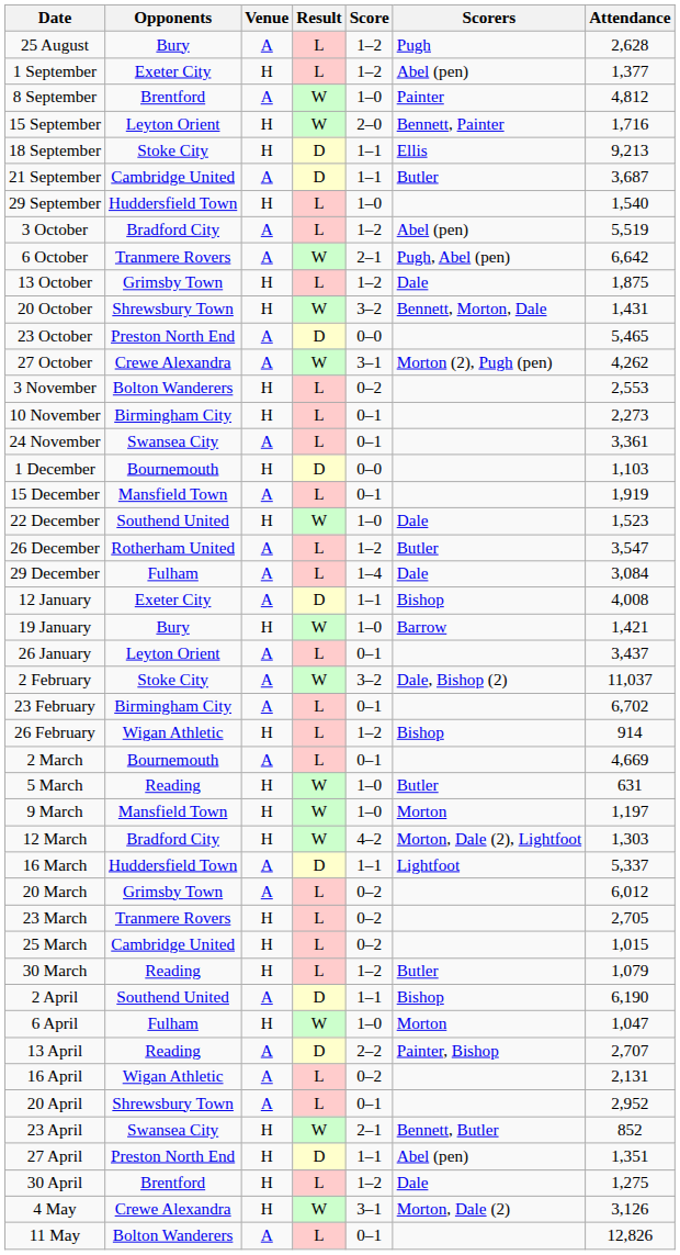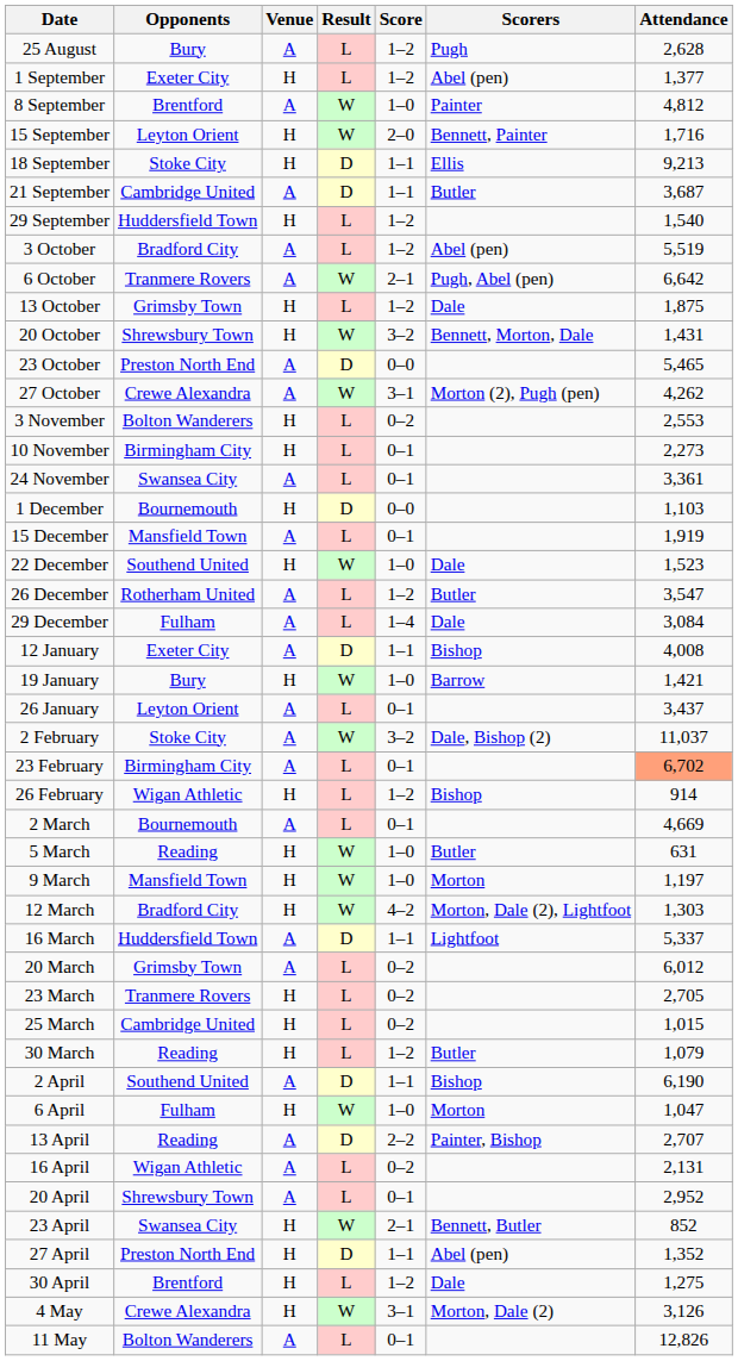29 September | Score: 1–0 -> 1–2
23 February | Attendance: no background -> lightsalmon background
27 April | Attendance: 1,351 -> 1,352
